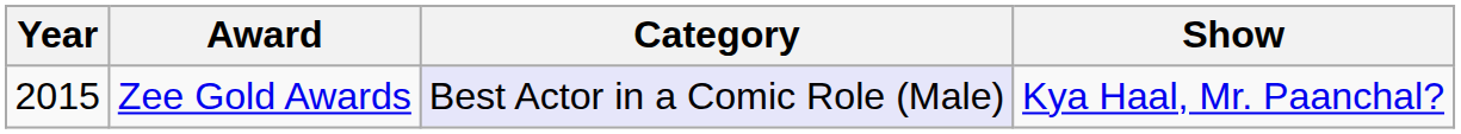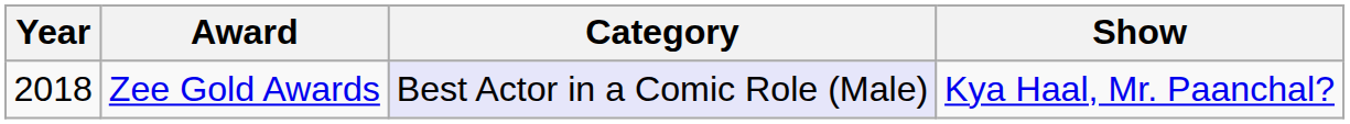Zee Gold Awards | Year: 2015 -> 2018
